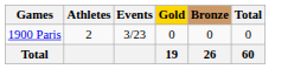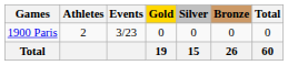+ column: Silver | 0 | 15
